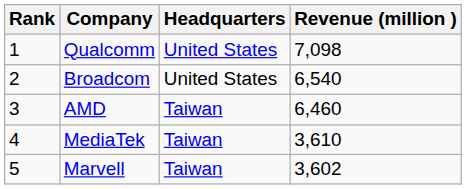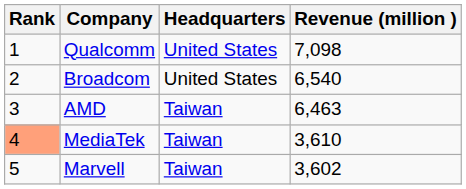AMD | Revenue (million ): 6,460 -> 6,463
MediaTek | Rank: no background -> lightsalmon background
